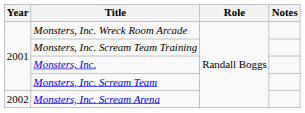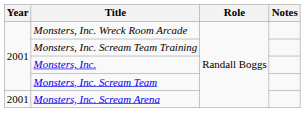Monsters, Inc. Scream Arena | Year: 2002 -> 2001
